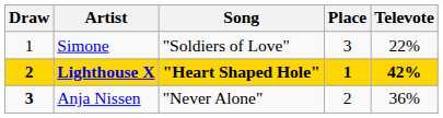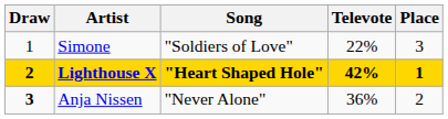columns swapped: Televote <-> Place
